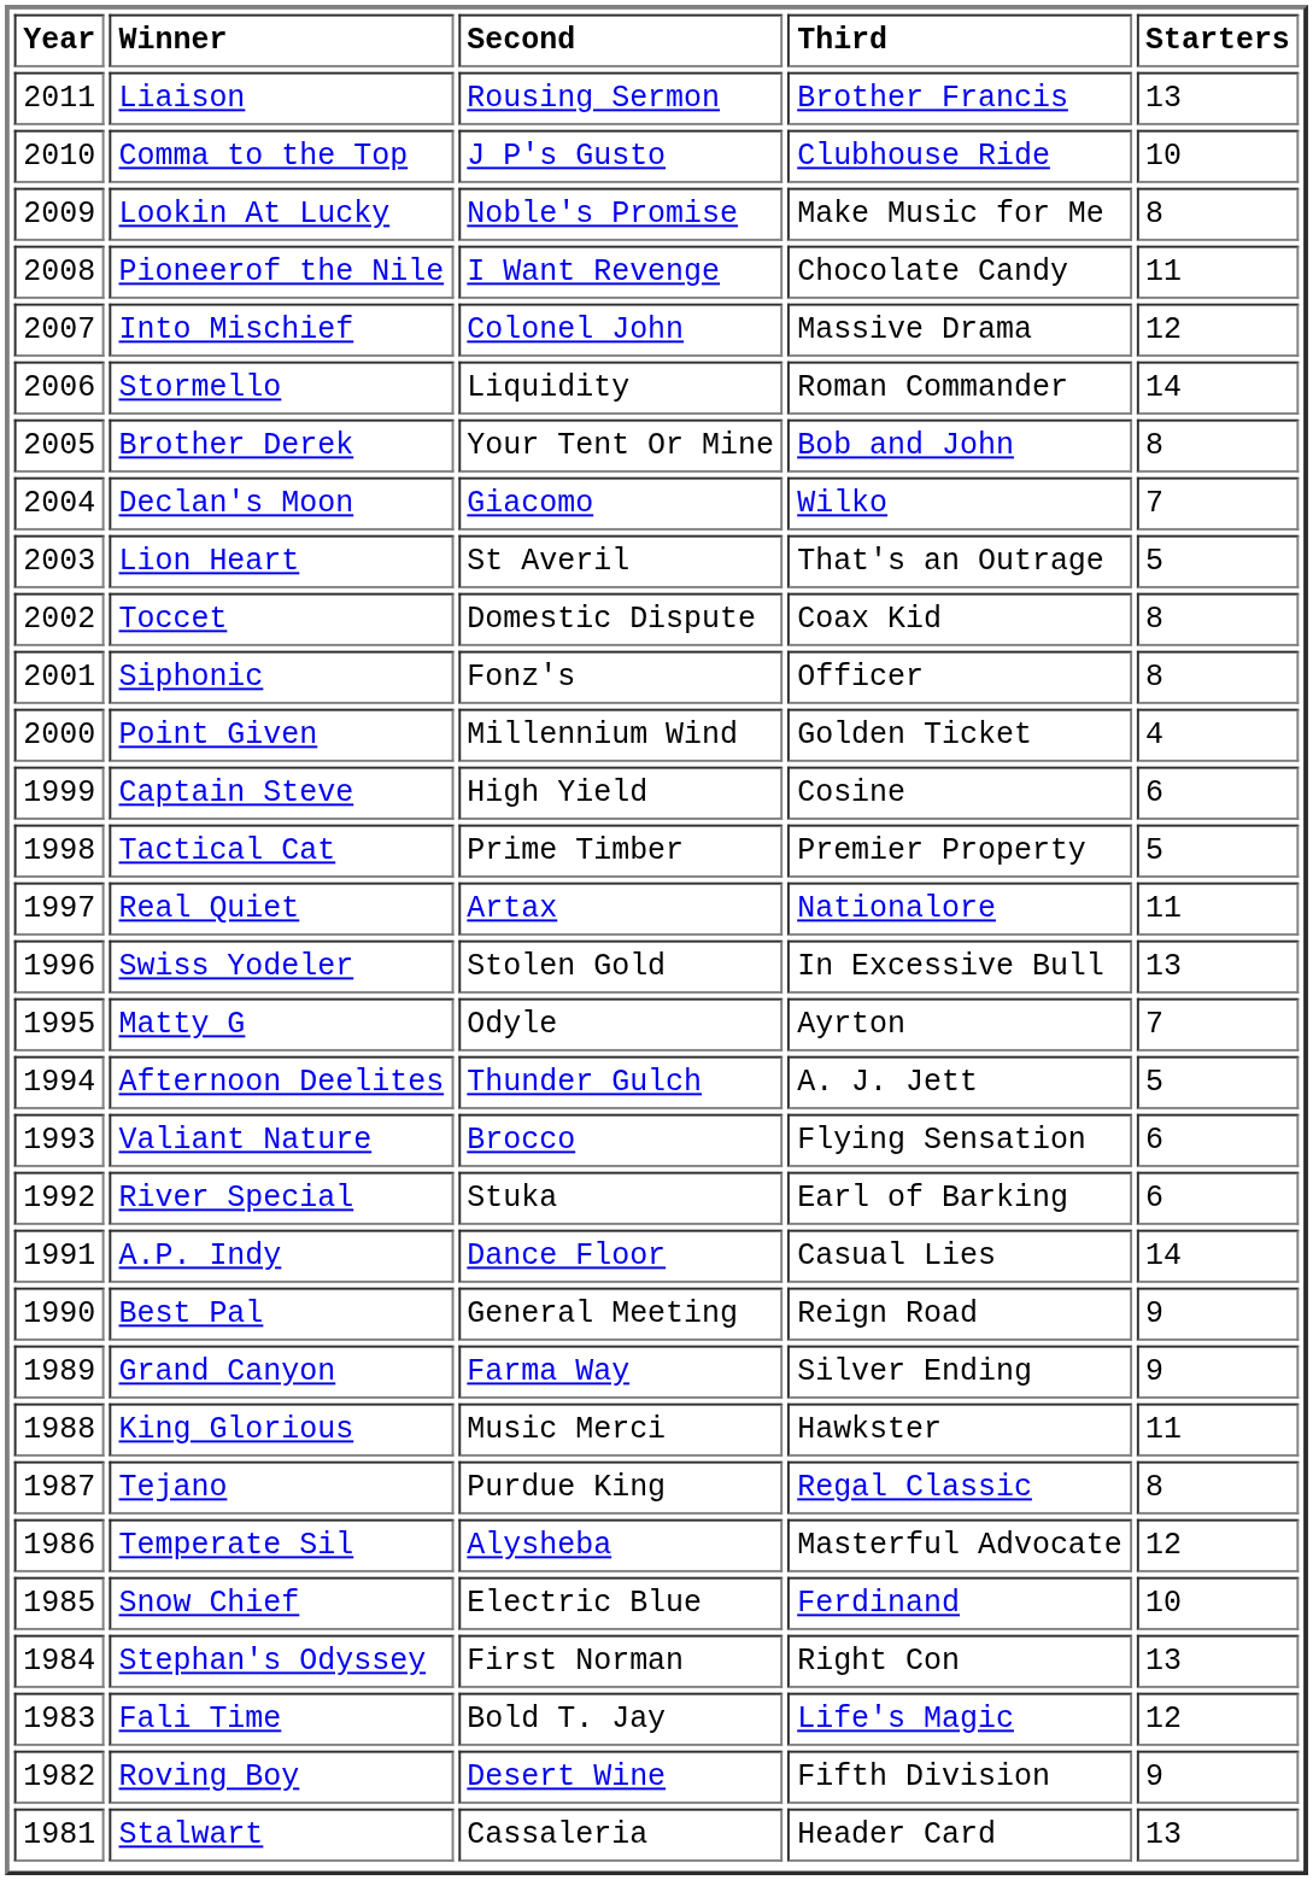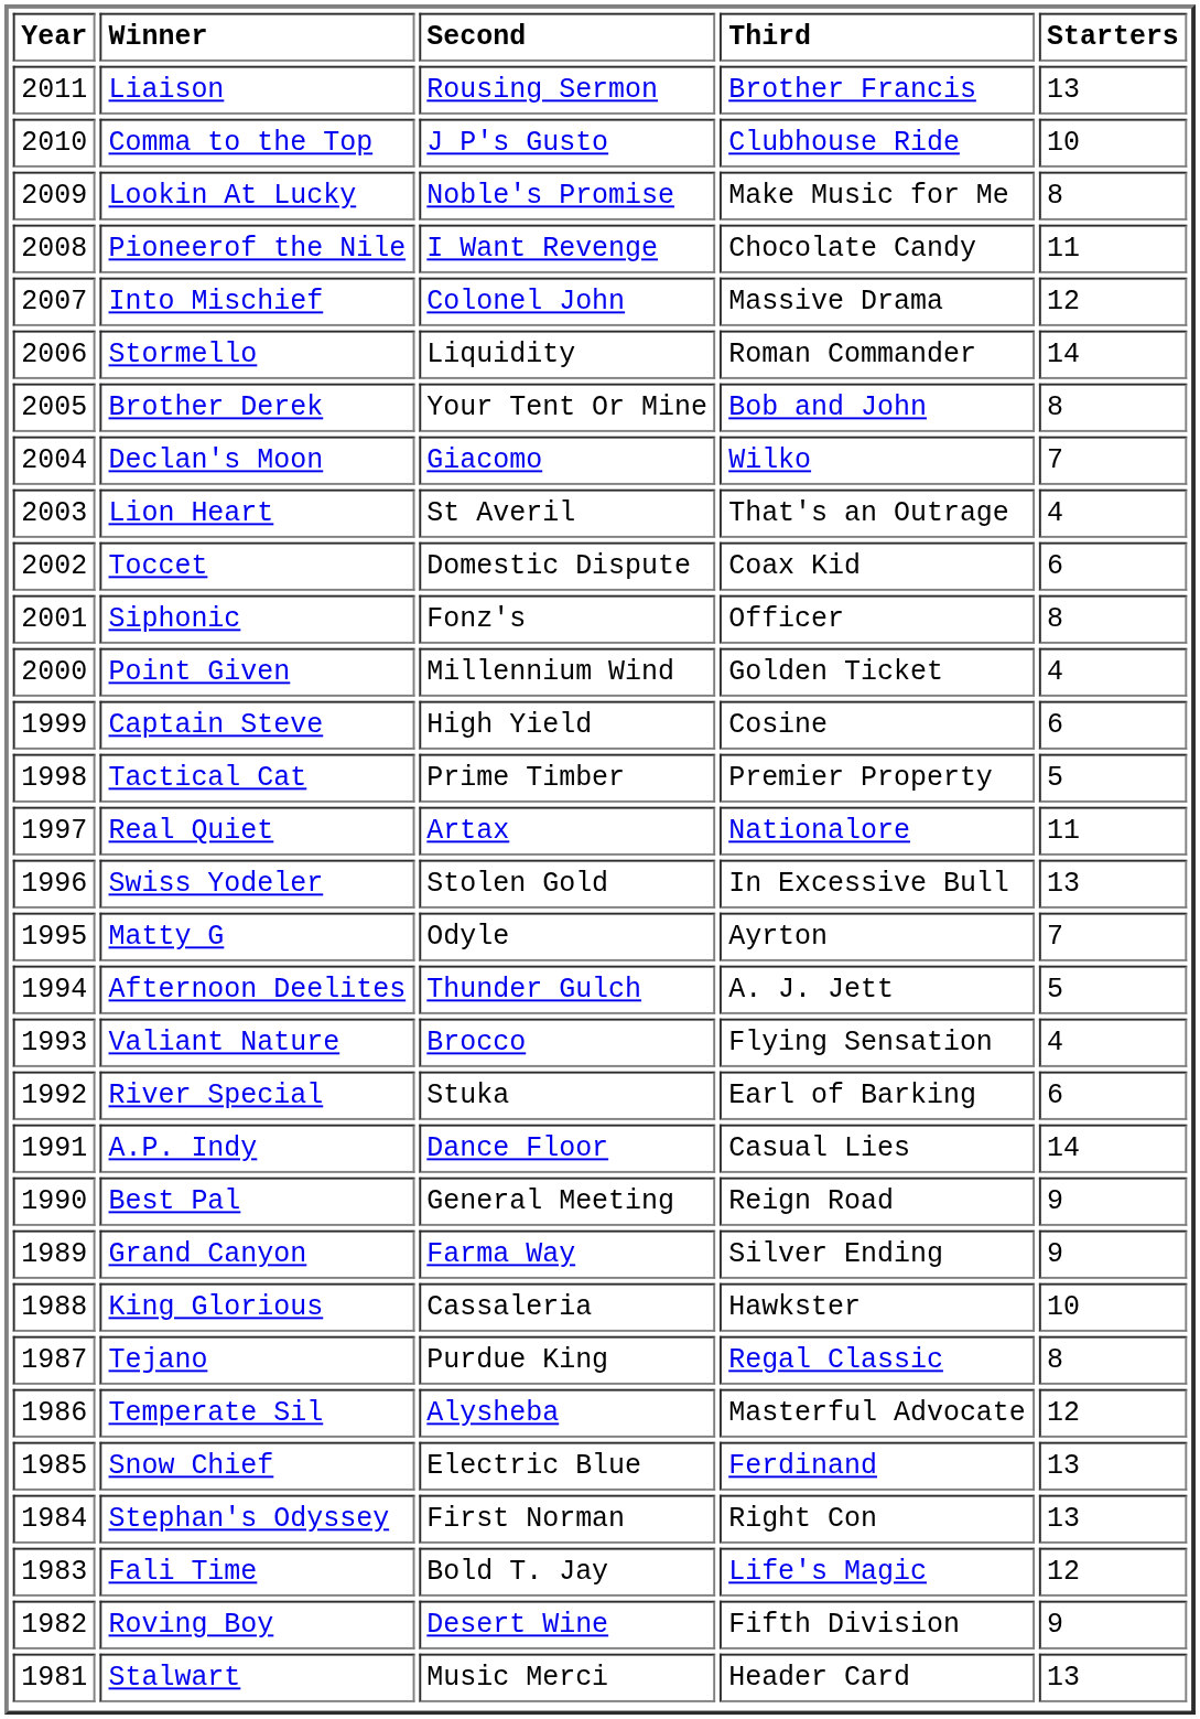Lion Heart | Starters: 5 -> 4
Toccet | Starters: 8 -> 6
Valiant Nature | Starters: 6 -> 4
King Glorious | Second: Music Merci -> Cassaleria
King Glorious | Starters: 11 -> 10
Snow Chief | Starters: 10 -> 13
Stalwart | Second: Cassaleria -> Music Merci
